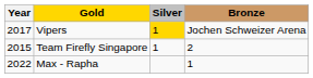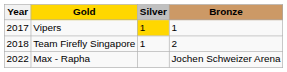Vipers | Bronze: Jochen Schweizer Arena -> 1
Team Firefly Singapore | Year: 2015 -> 2018
Max - Rapha | Bronze: 1 -> Jochen Schweizer Arena
